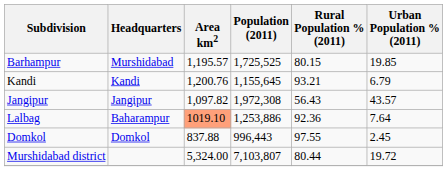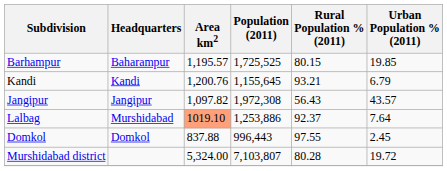Barhampur | Headquarters: Murshidabad -> Baharampur
Lalbag | Headquarters: Baharampur -> Murshidabad
Lalbag | Rural Population % (2011): 92.36 -> 92.37
Murshidabad district | Rural Population % (2011): 80.44 -> 80.28
